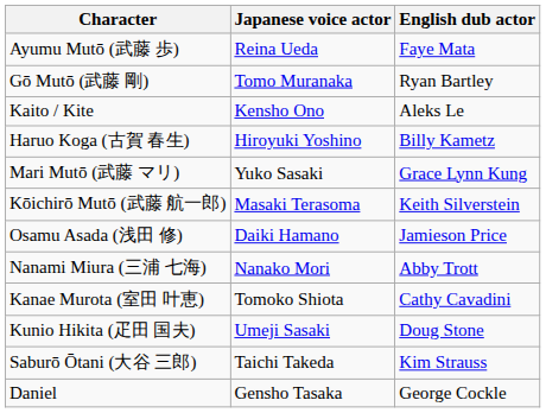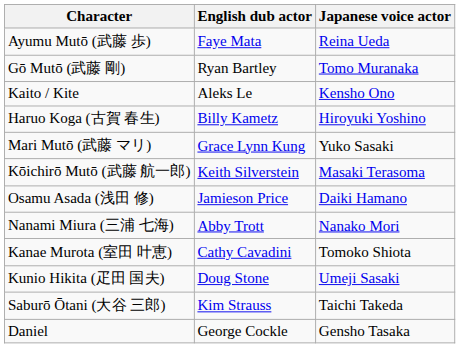columns swapped: Japanese voice actor <-> English dub actor
